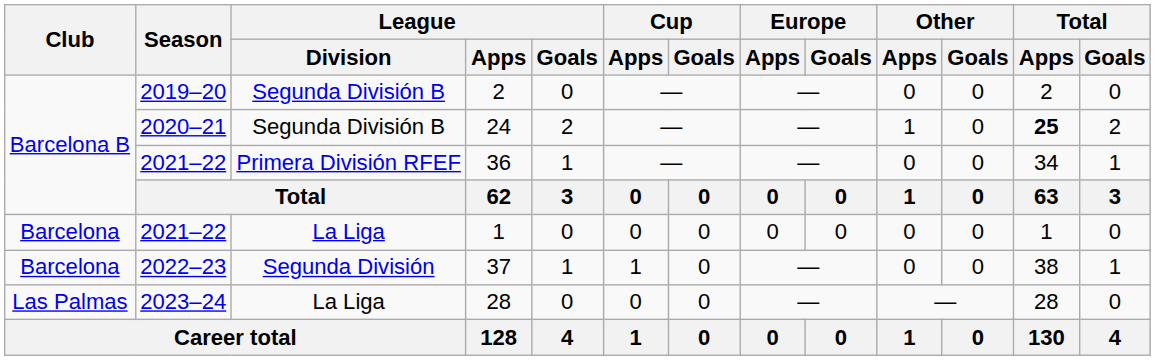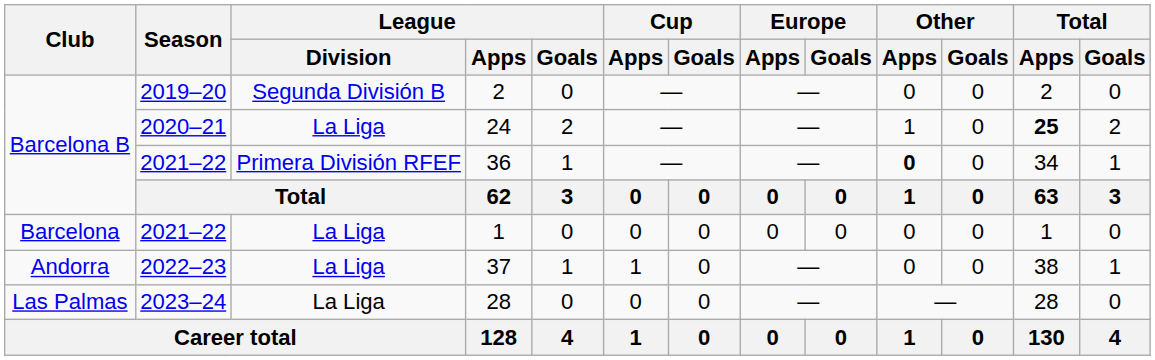24 | League / Division: Segunda División B -> La Liga
36 | Other / Apps: normal -> bold
37 | Club: Barcelona -> Andorra
37 | League / Division: Segunda División -> La Liga
